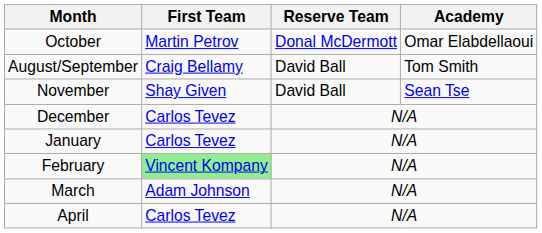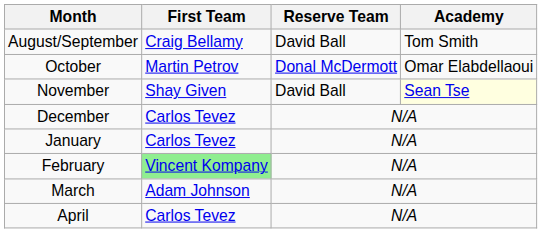rows swapped: August/September <-> October
November | Academy: no background -> lightyellow background
